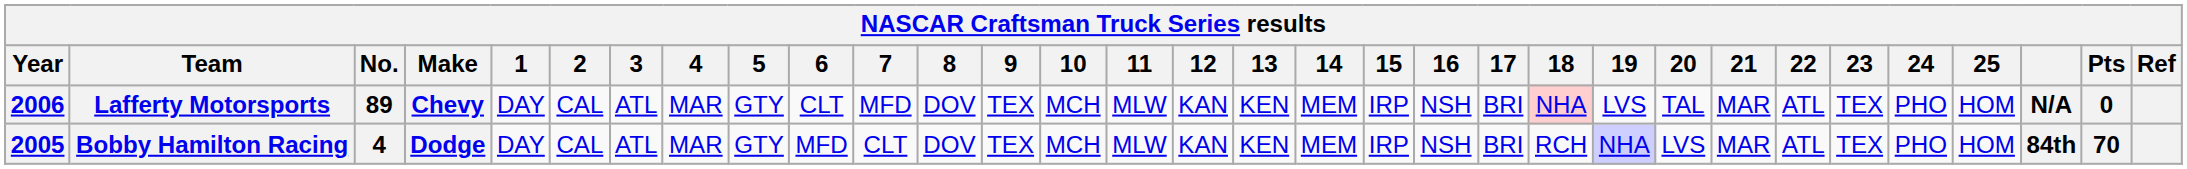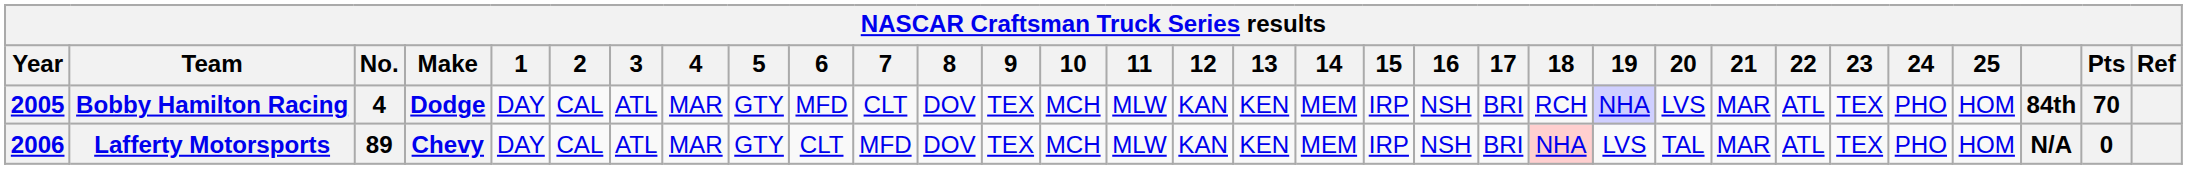rows swapped: Bobby Hamilton Racing <-> Lafferty Motorsports
